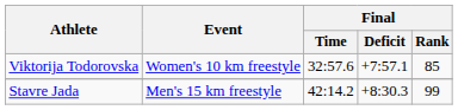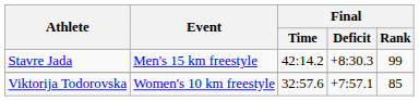rows swapped: Stavre Jada <-> Viktorija Todorovska
